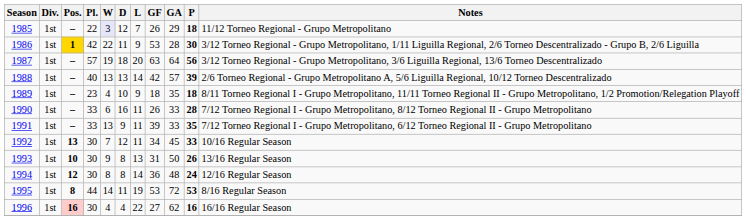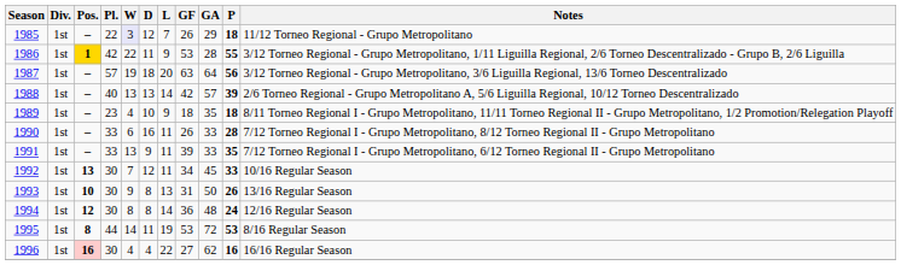1986 | P: 30 -> 55
